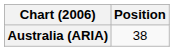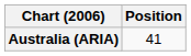Australia (ARIA) | Position: 38 -> 41
